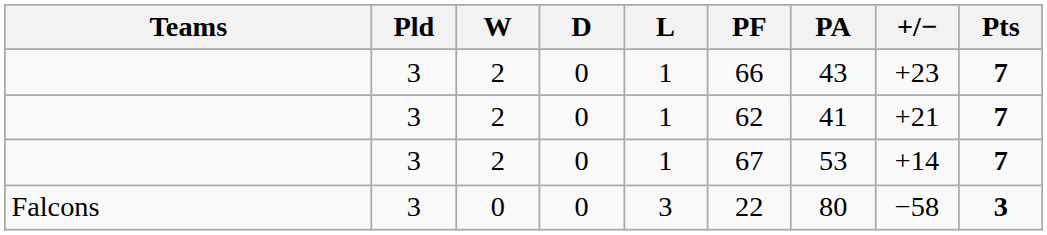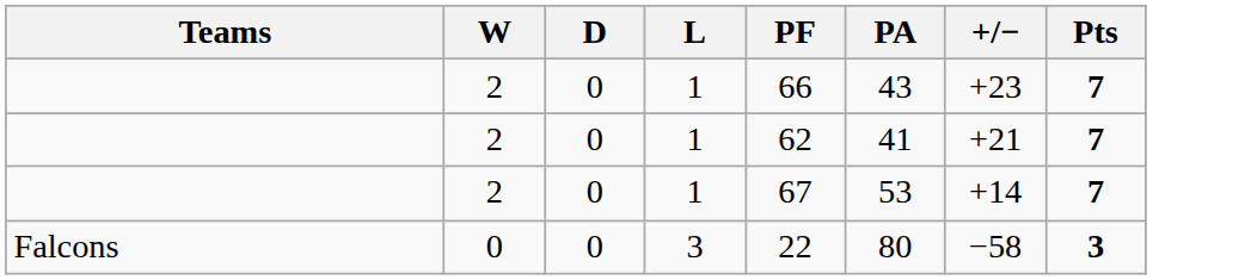- column: Pld | 3 | 3 | 3 | 3
